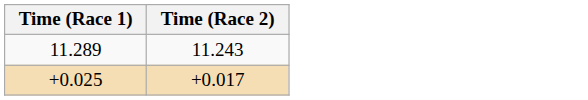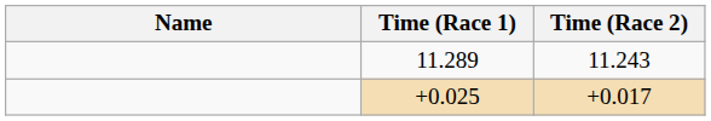+ column: Name
